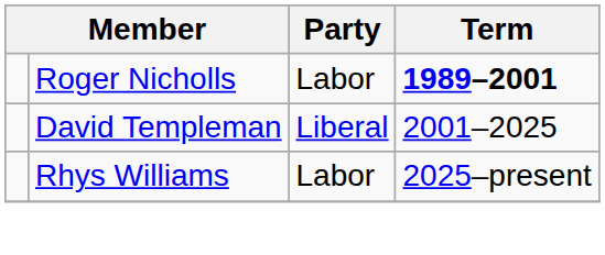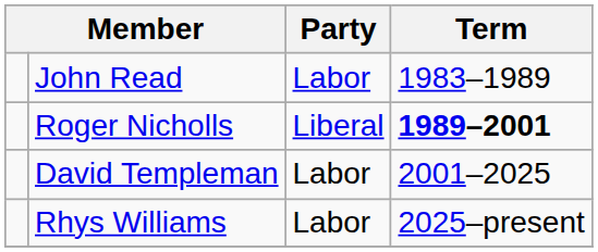+ row: John Read | Labor | 1983–1989
Roger Nicholls | Party: Labor -> Liberal
David Templeman | Party: Liberal -> Labor
